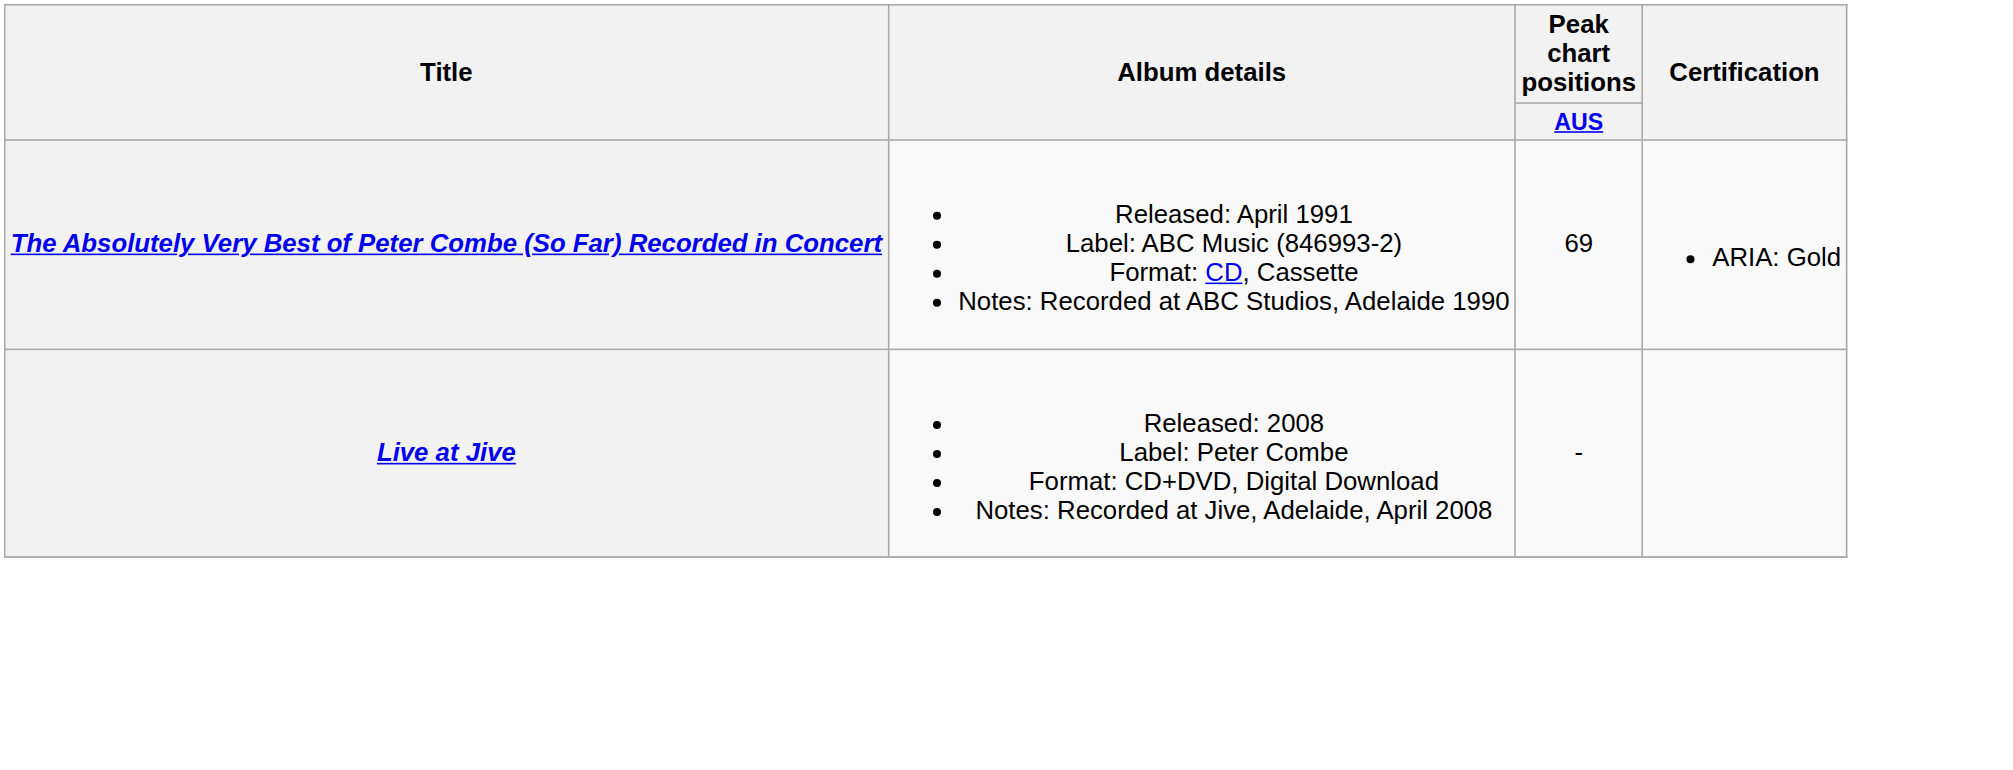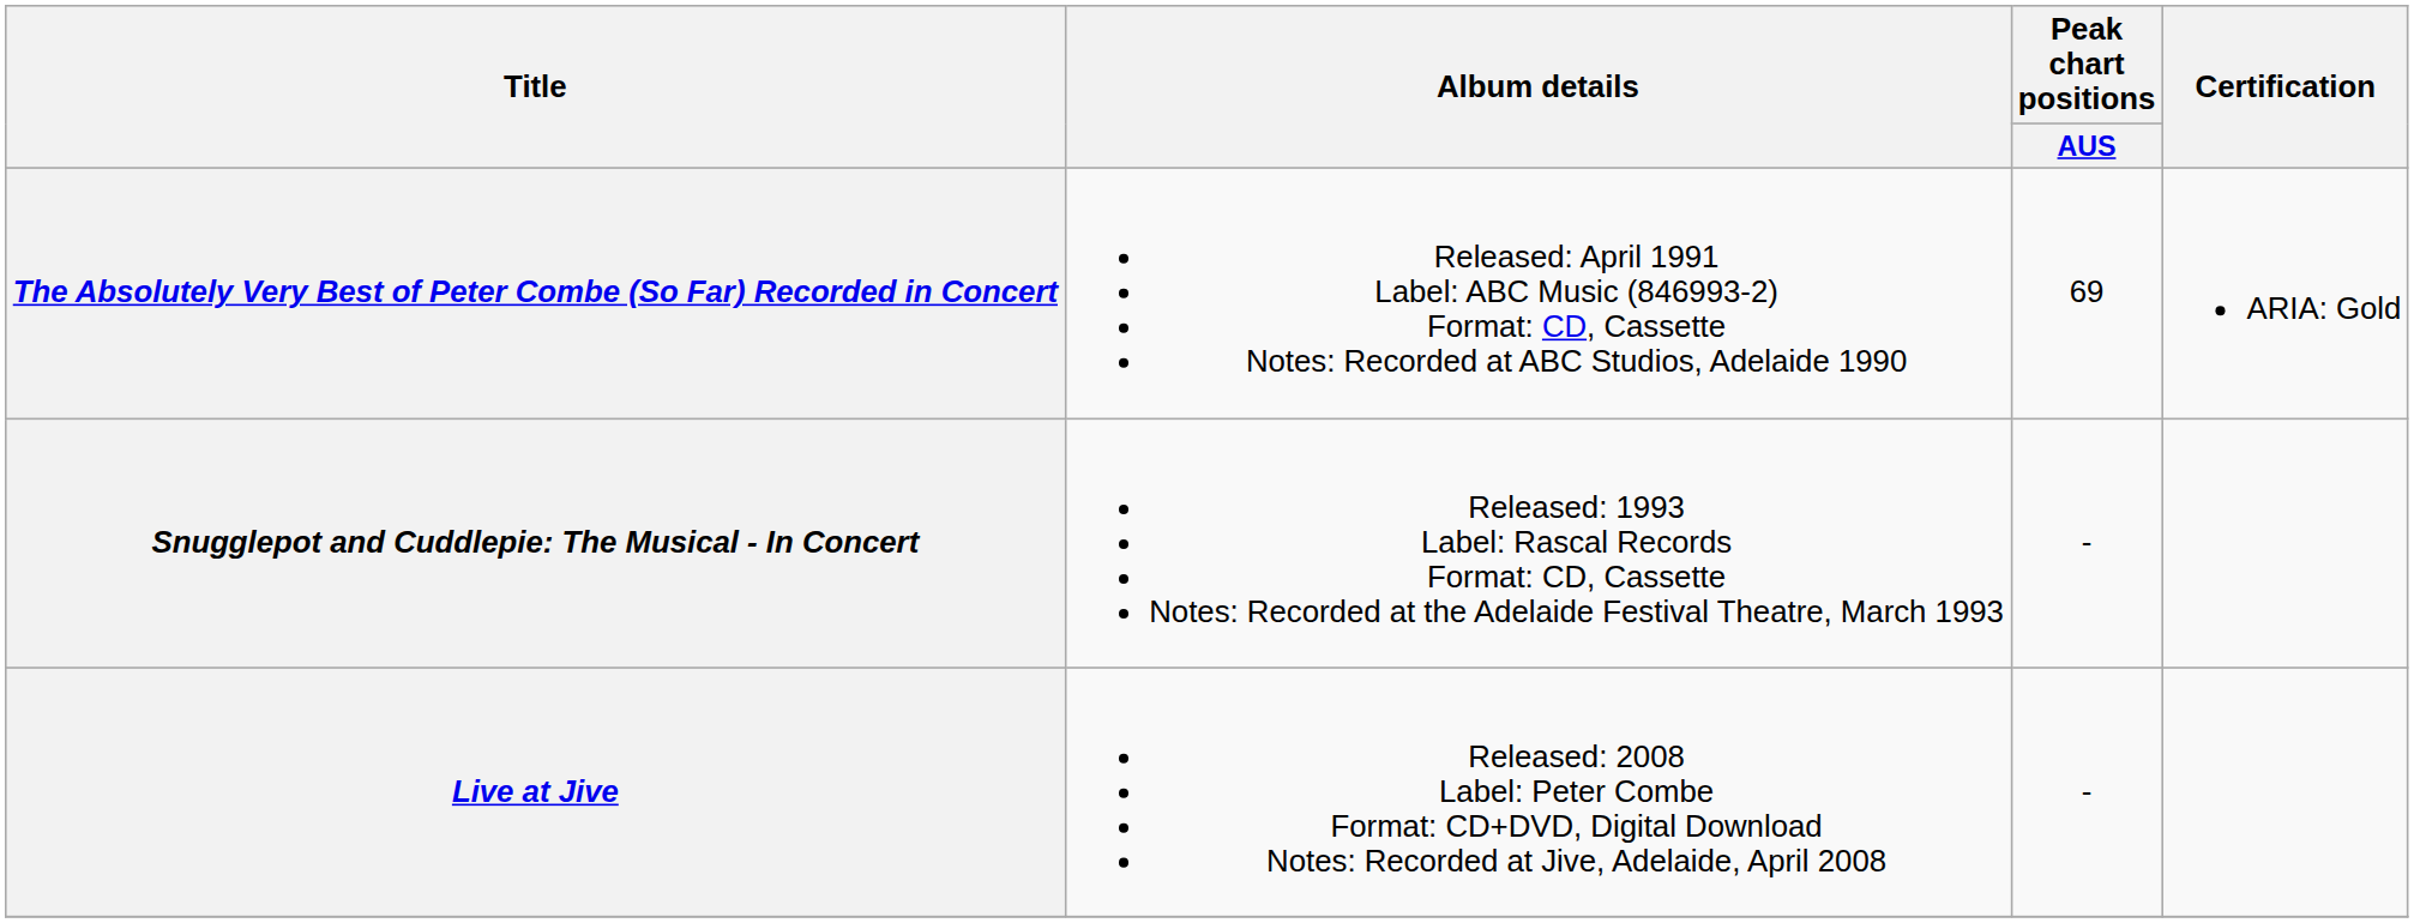+ row: Snugglepot and Cuddlepie: The Musical - In Concert | Released: 1993 Label: Rascal Records Format: CD, Cassette Notes: Recorded at the Adelaide Festival Theatre, March 1993 | -
